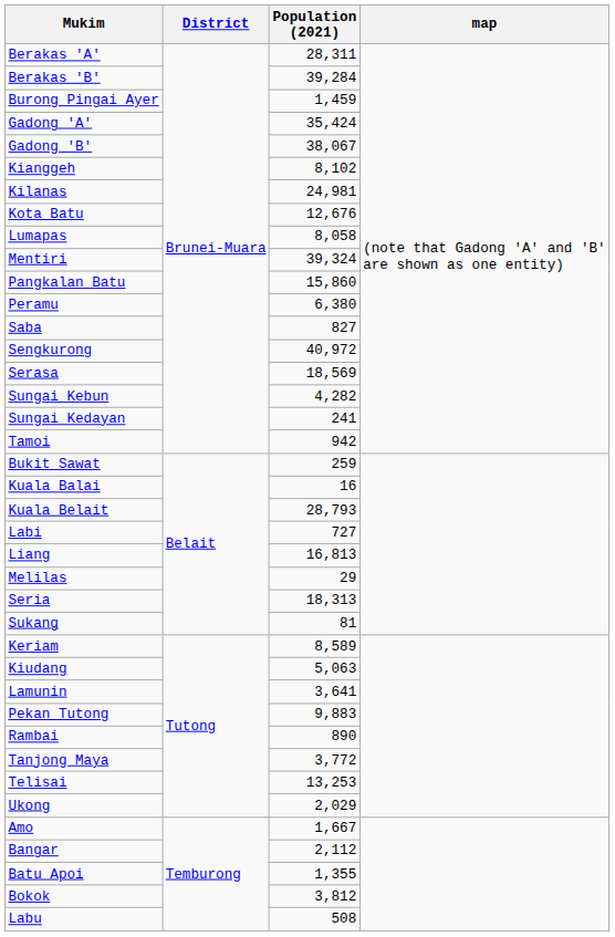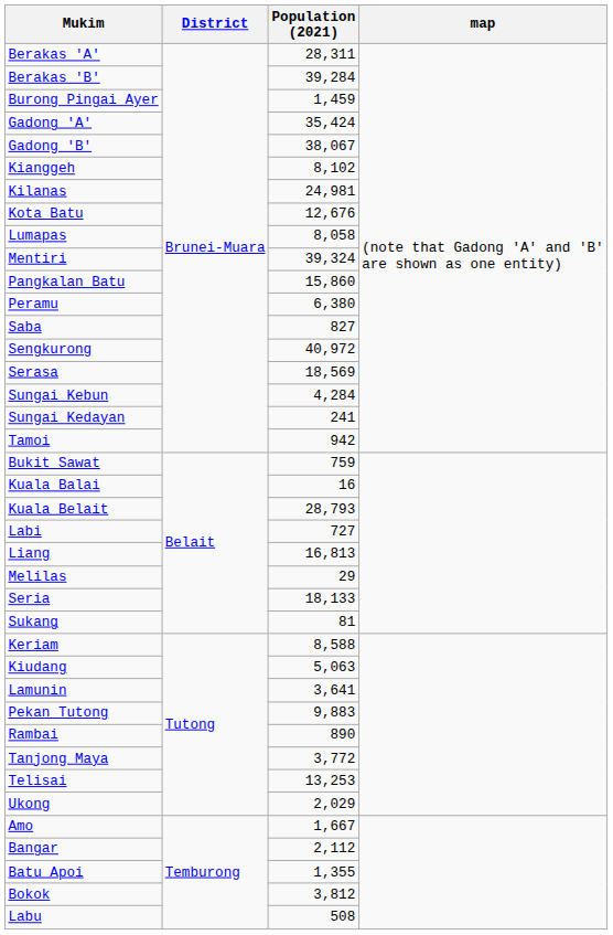Sungai Kebun | Population (2021): 4,282 -> 4,284
Bukit Sawat | Population (2021): 259 -> 759
Seria | Population (2021): 18,313 -> 18,133
Keriam | Population (2021): 8,589 -> 8,588
